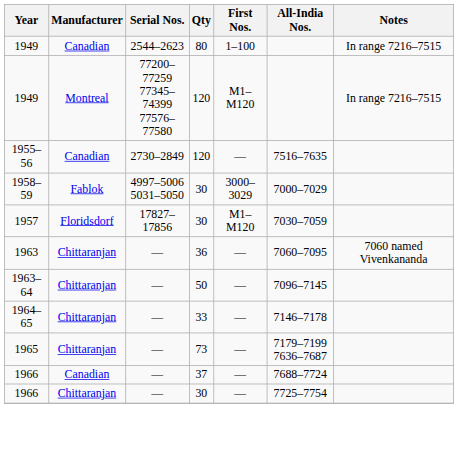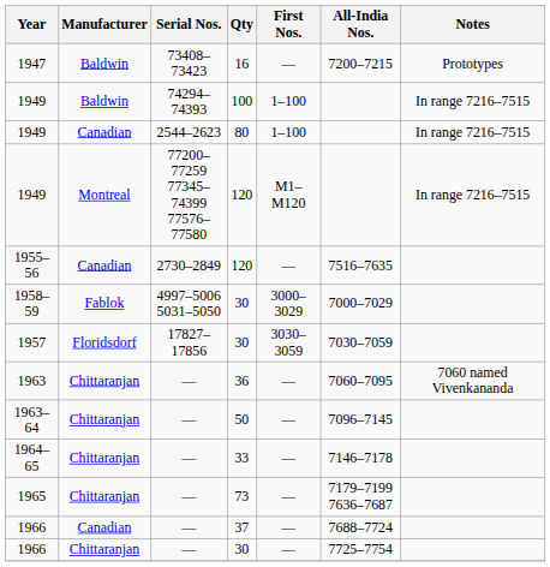+ row: 1947 | Baldwin | 73408–73423 | 16 | — | 7200–7215 | Prototypes
+ row: 1949 | Baldwin | 74294–74393 | 100 | 1–100 | In range 7216–7515
1957 | First Nos.: M1–M120 -> 3030–3059
